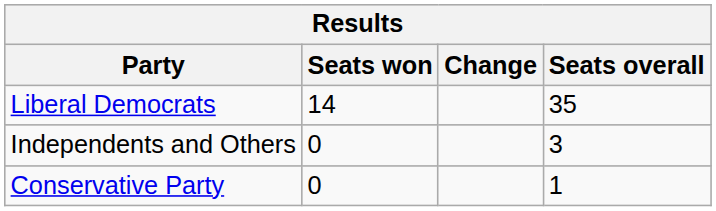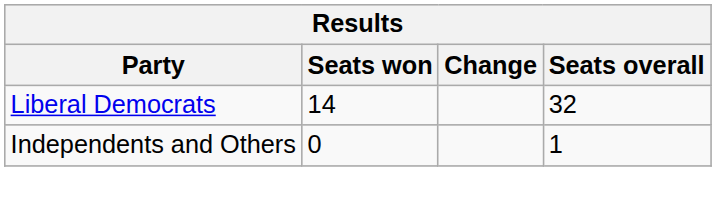Liberal Democrats | Seats overall: 35 -> 32
Independents and Others | Seats overall: 3 -> 1
- row: Conservative Party | 0 | 1
